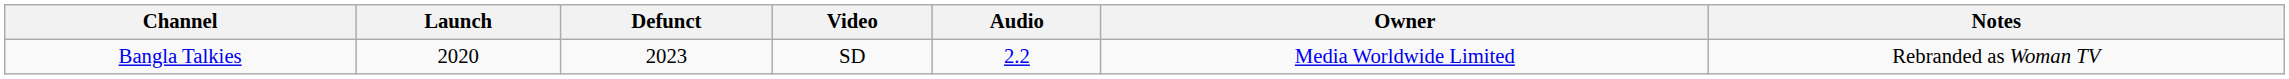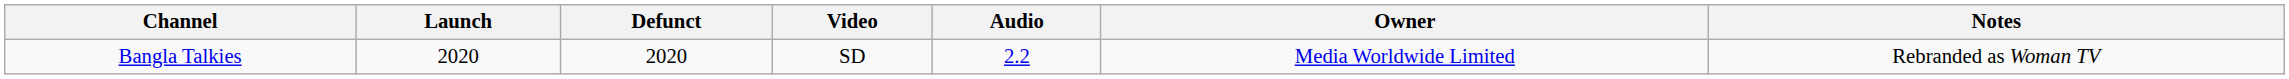Bangla Talkies | Defunct: 2023 -> 2020
